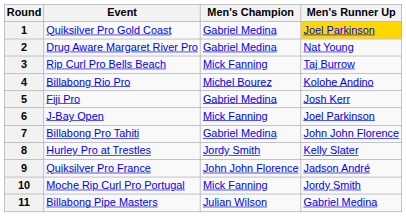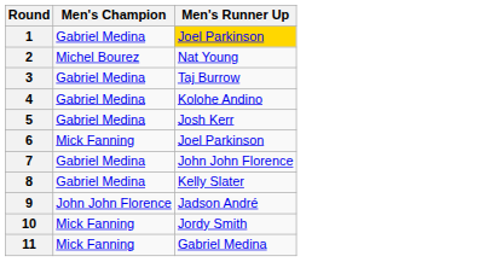- column: Event | Quiksilver Pro Gold Coast | Drug Aware Margaret River Pro | Rip Curl Pro Bells Beach | Billabong Rio Pro | Fiji Pro | J-Bay Open | Billabong Pro Tahiti | Hurley Pro at Trestles | Quiksilver Pro France | Moche Rip Curl Pro Portugal | Billabong Pipe Masters
2 | Men's Champion: Gabriel Medina -> Michel Bourez
3 | Men's Champion: Mick Fanning -> Gabriel Medina
4 | Men's Champion: Michel Bourez -> Gabriel Medina
8 | Men's Champion: Jordy Smith -> Gabriel Medina
11 | Men's Champion: Julian Wilson -> Mick Fanning
